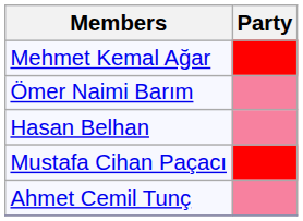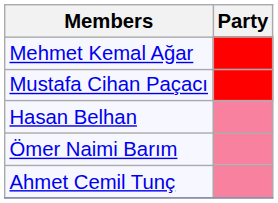rows swapped: Ömer Naimi Barım <-> Mustafa Cihan Paçacı
